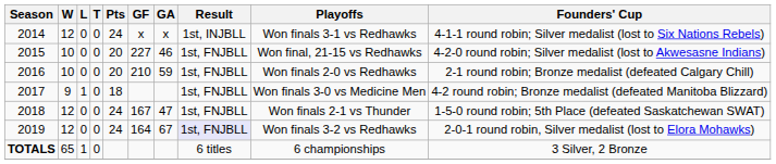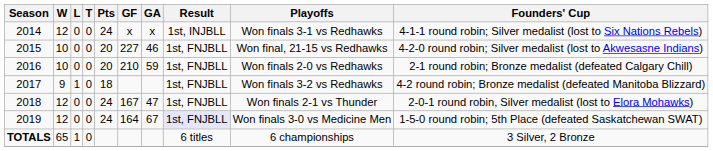2017 | Playoffs: Won finals 3-0 vs Medicine Men -> Won finals 3-2 vs Redhawks
2018 | Founders' Cup: 1-5-0 round robin; 5th Place (defeated Saskatchewan SWAT) -> 2-0-1 round robin, Silver medalist (lost to Elora Mohawks)
2019 | Playoffs: Won finals 3-2 vs Redhawks -> Won finals 3-0 vs Medicine Men
2019 | Founders' Cup: 2-0-1 round robin, Silver medalist (lost to Elora Mohawks) -> 1-5-0 round robin; 5th Place (defeated Saskatchewan SWAT)
